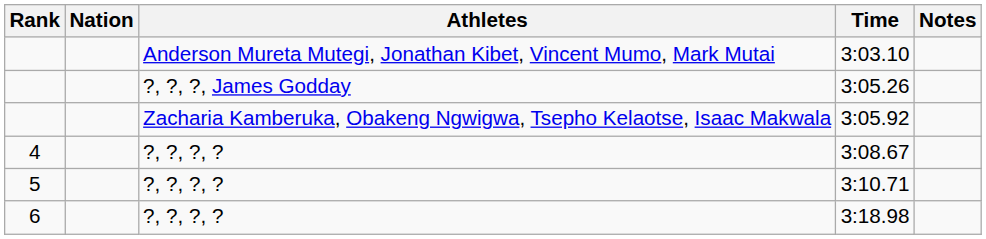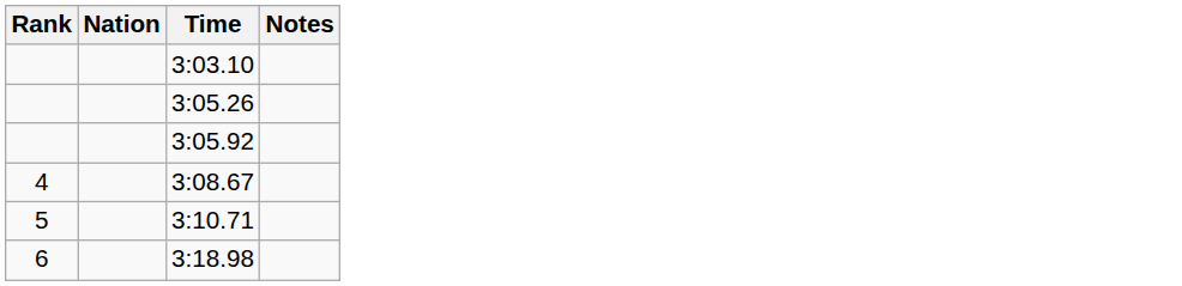- column: Athletes | Anderson Mureta Mutegi, Jonathan Kibet, Vincent Mumo, Mark Mutai | ?, ?, ?, James Godday | Zacharia Kamberuka, Obakeng Ngwigwa, Tsepho Kelaotse, Isaac Makwala | ?, ?, ?, ? | ?, ?, ?, ? | ?, ?, ?, ?
